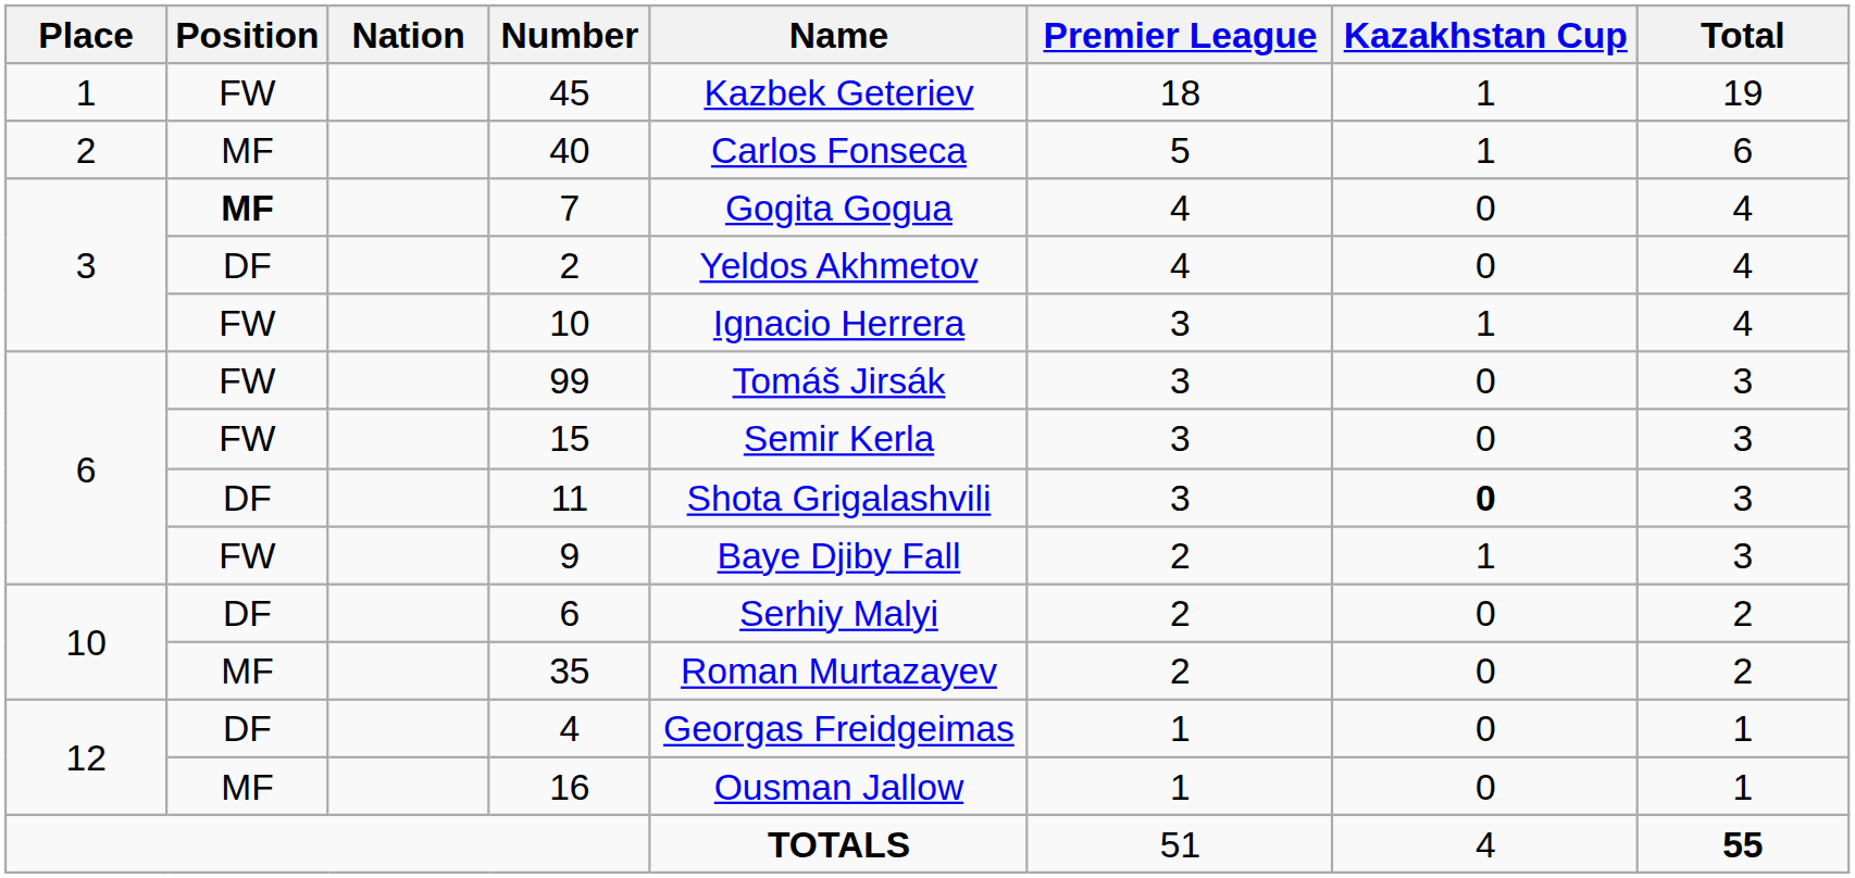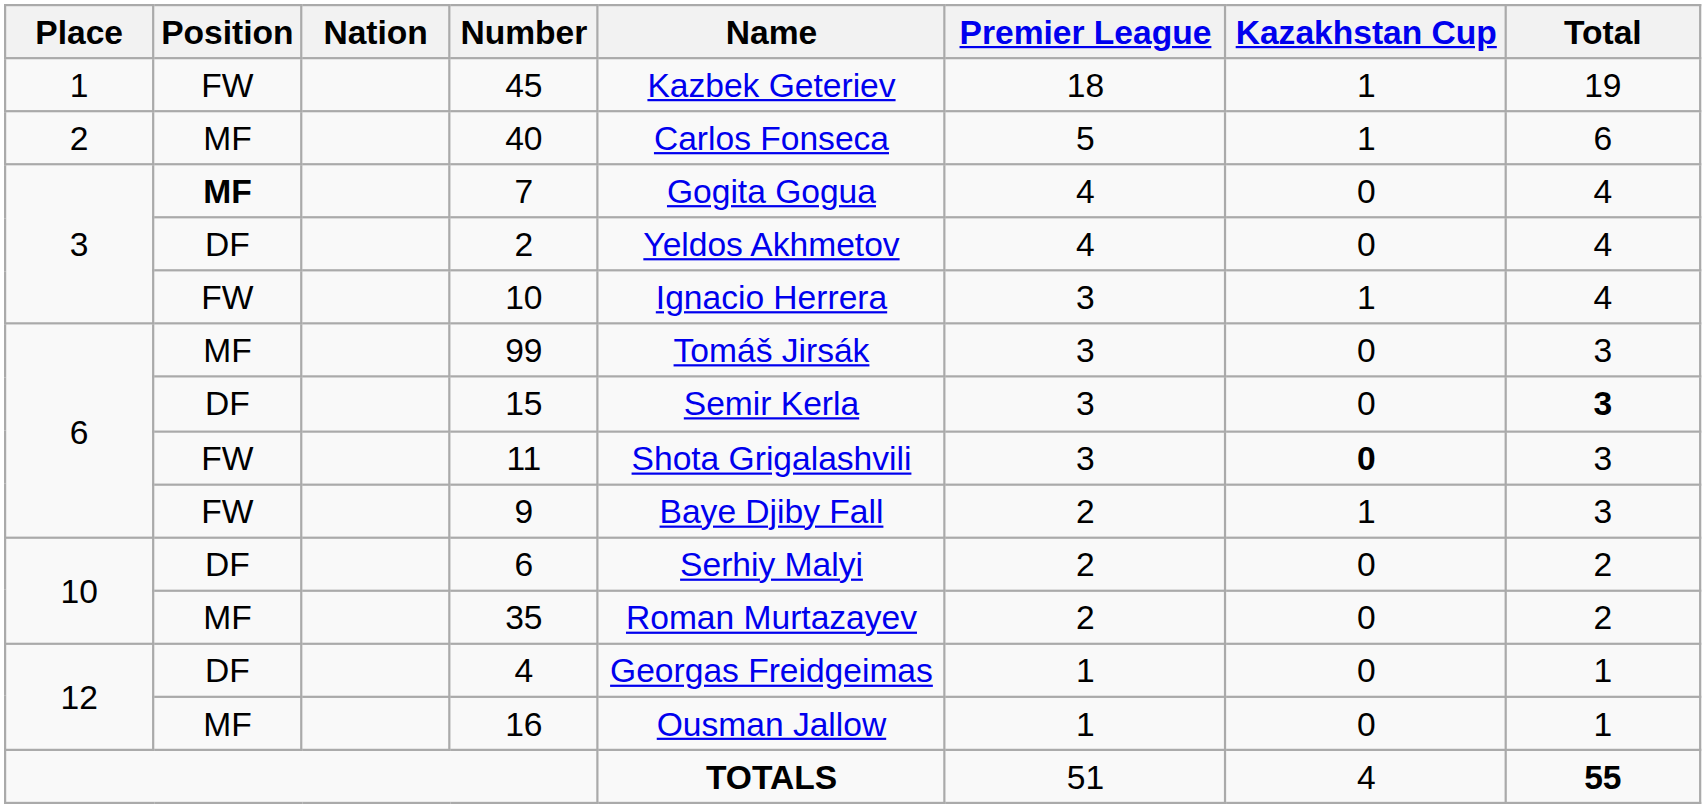99 | Position: FW -> MF
15 | Position: FW -> DF
15 | Total: normal -> bold
11 | Position: DF -> FW
